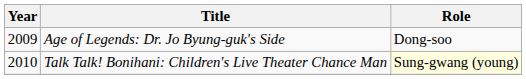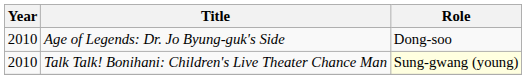Age of Legends: Dr. Jo Byung-guk's Side | Year: 2009 -> 2010
